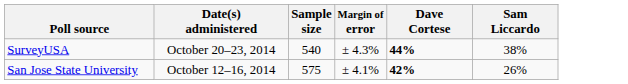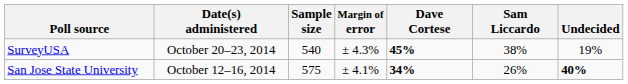+ column: Undecided | 19% | 40%
SurveyUSA | Dave Cortese: 44% -> 45%
San Jose State University | Dave Cortese: 42% -> 34%
